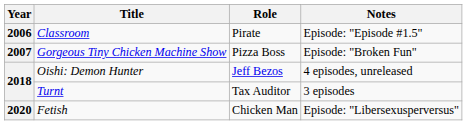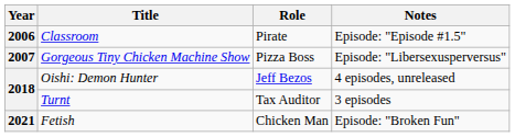Gorgeous Tiny Chicken Machine Show | Notes: Episode: "Broken Fun" -> Episode: "Libersexusperversus"
Fetish | Year: 2020 -> 2021
Fetish | Notes: Episode: "Libersexusperversus" -> Episode: "Broken Fun"
